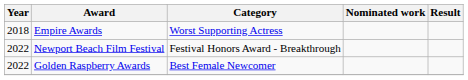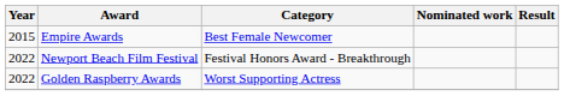Empire Awards | Year: 2018 -> 2015
Empire Awards | Category: Worst Supporting Actress -> Best Female Newcomer
Golden Raspberry Awards | Category: Best Female Newcomer -> Worst Supporting Actress
